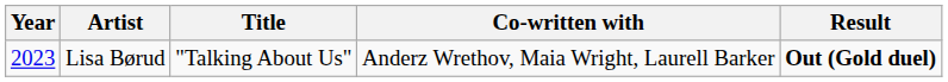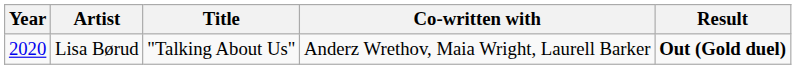Lisa Børud | Year: 2023 -> 2020
